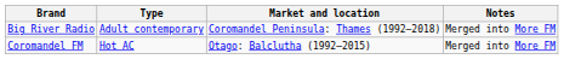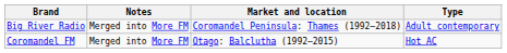columns swapped: Type <-> Notes
